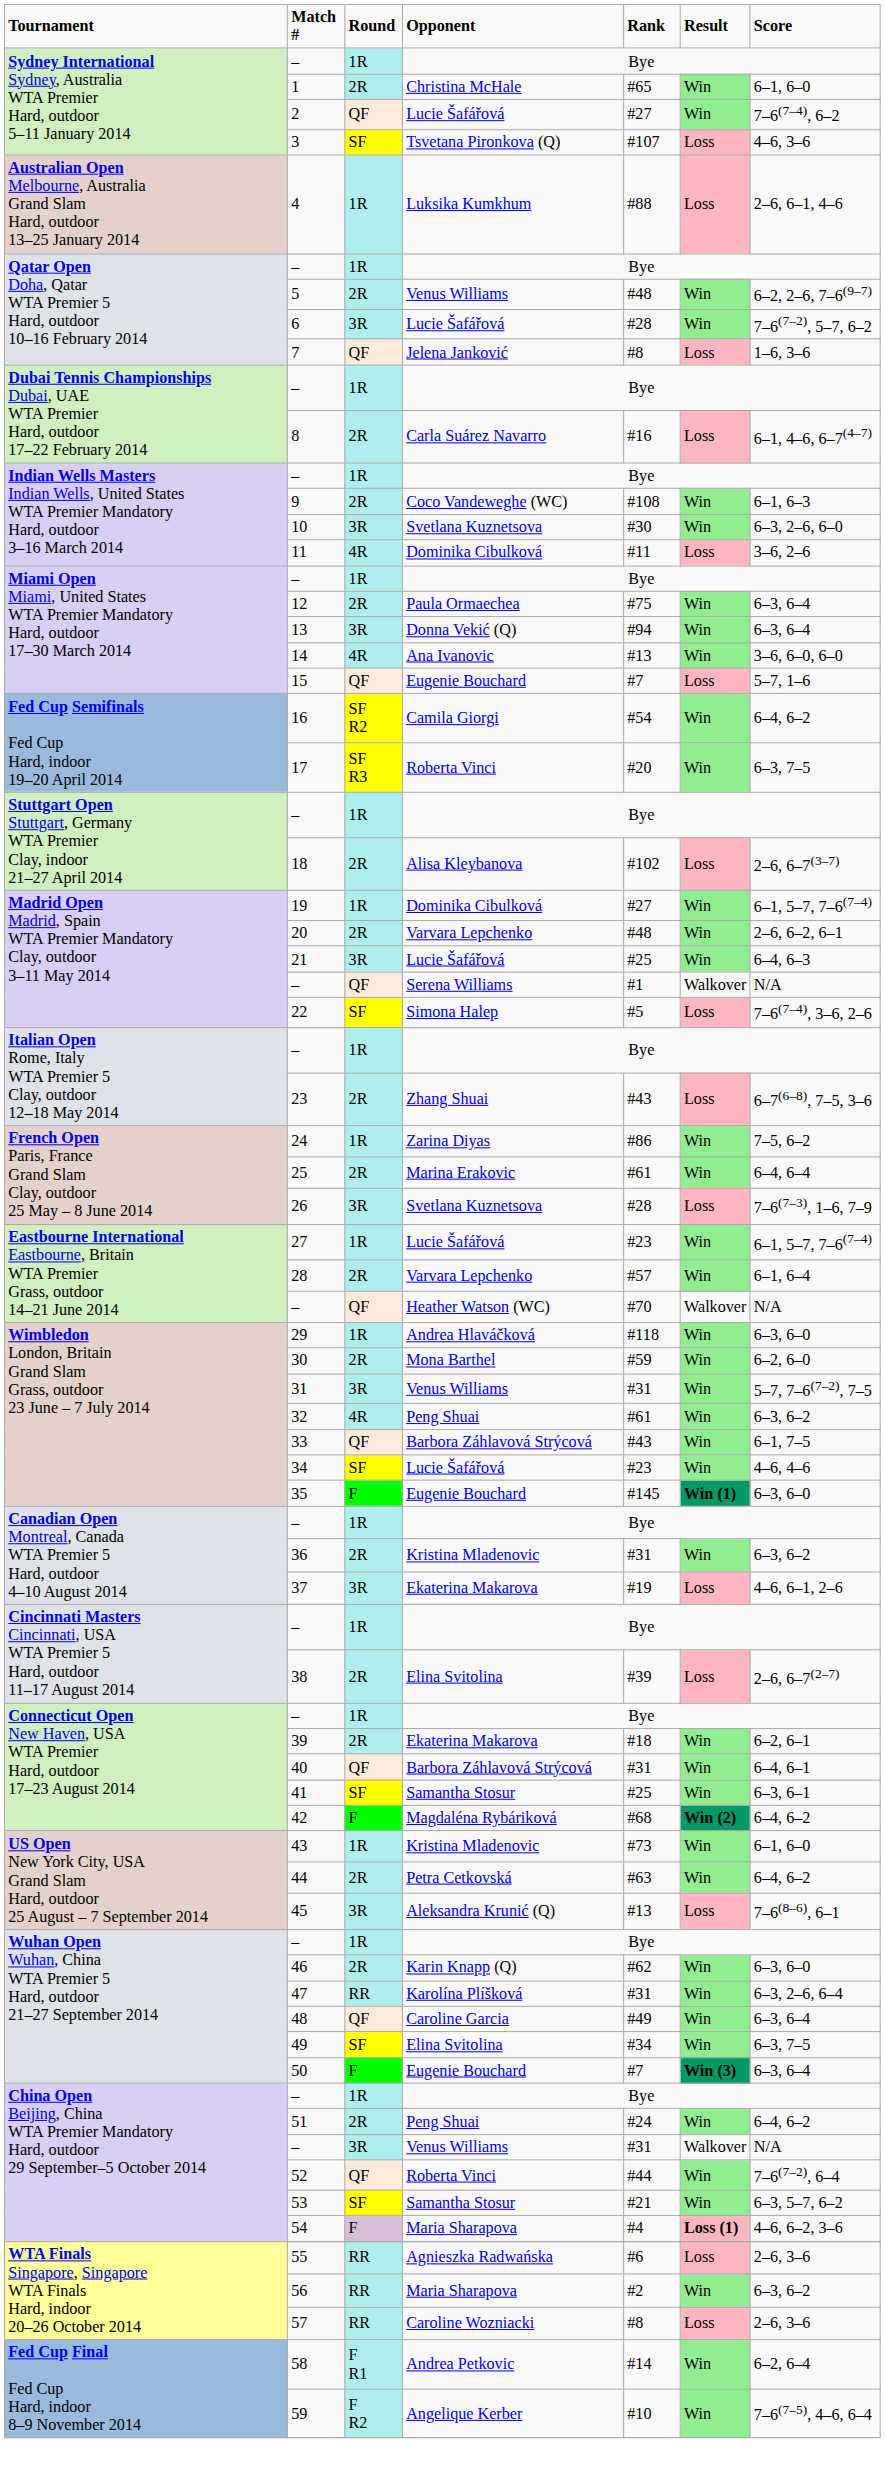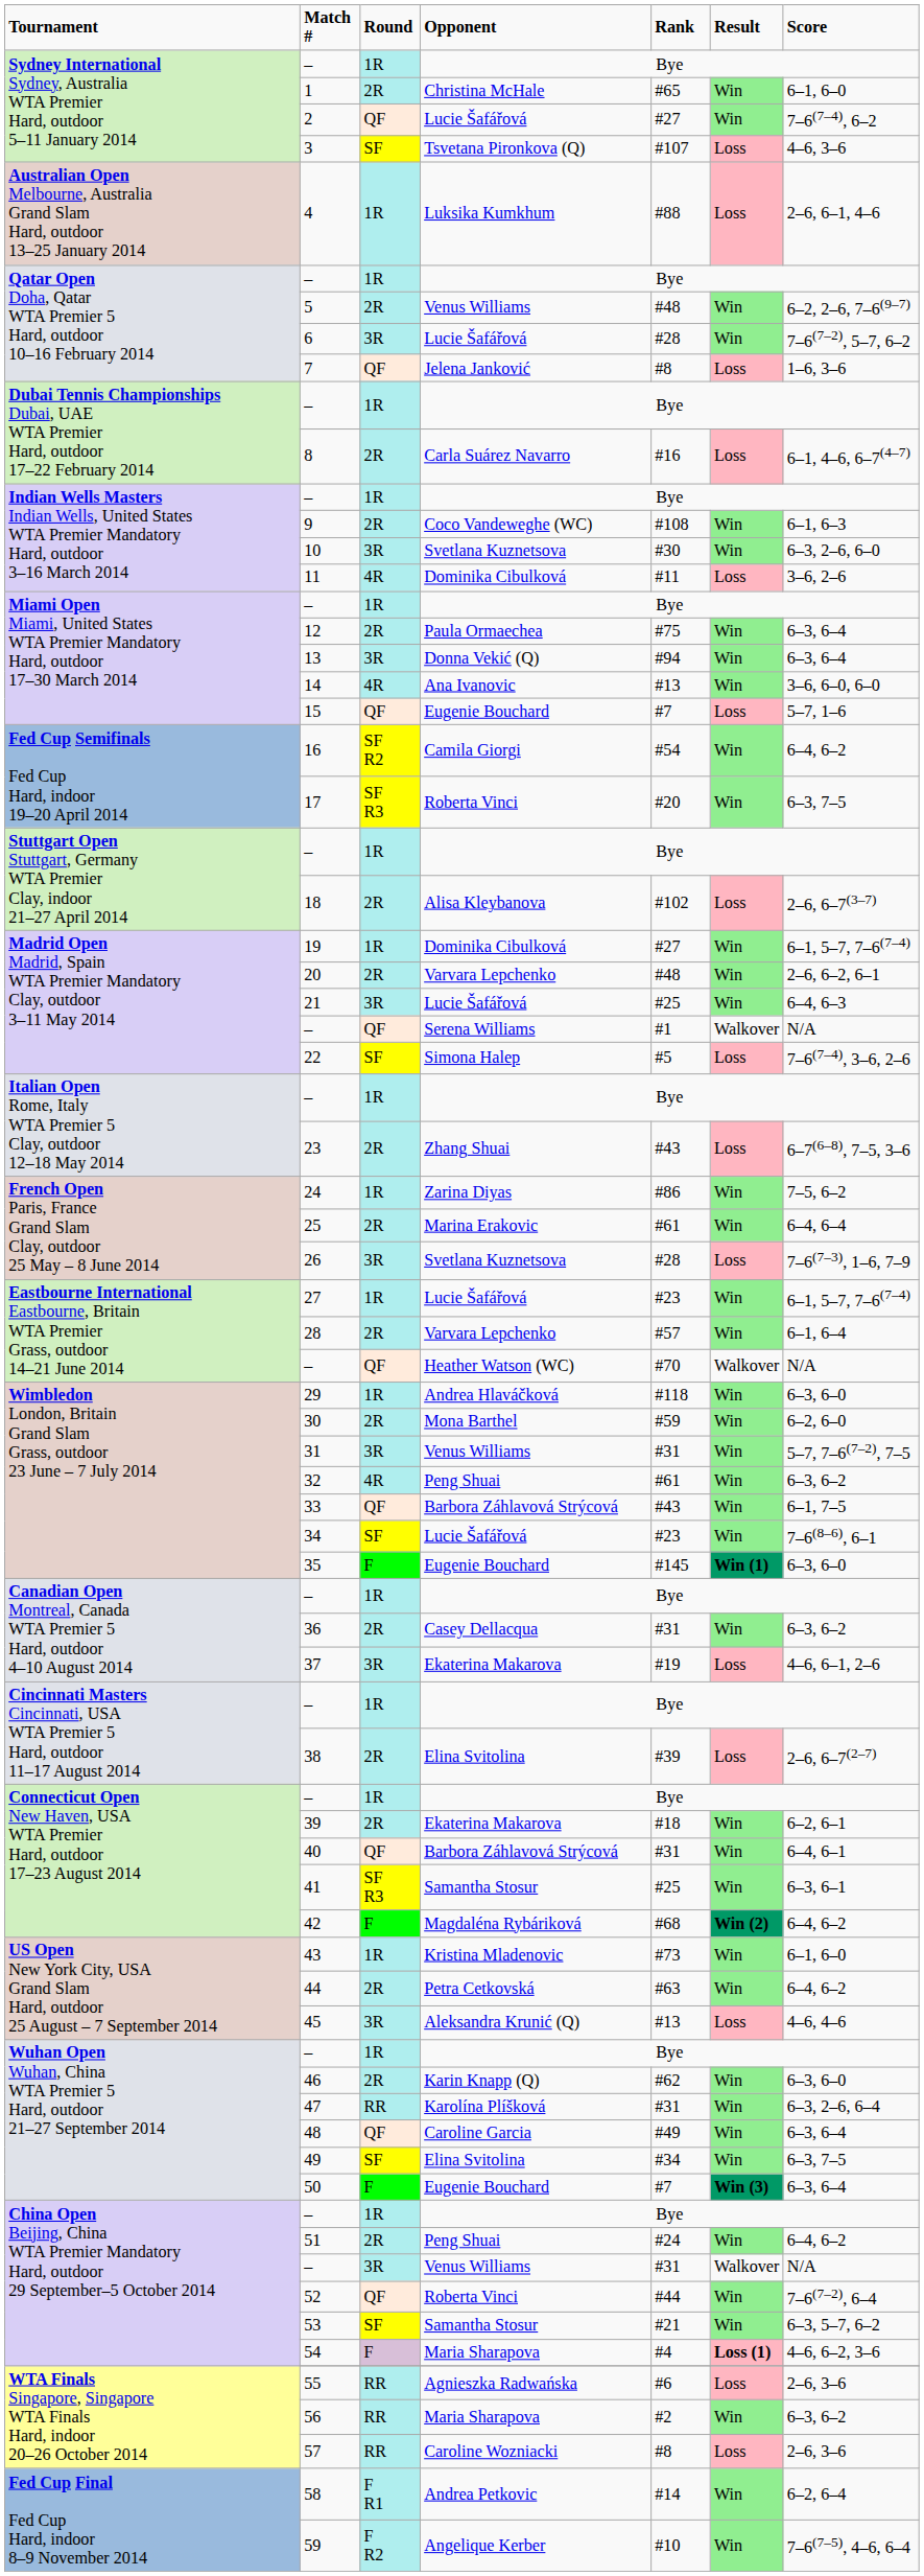34 | column 7: 4–6, 4–6 -> 7–6(8–6), 6–1
36 | column 4: Kristina Mladenovic -> Casey Dellacqua
41 | column 3: SF -> SF R3
45 | column 7: 7–6(8–6), 6–1 -> 4–6, 4–6
